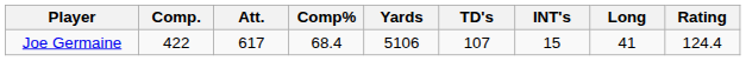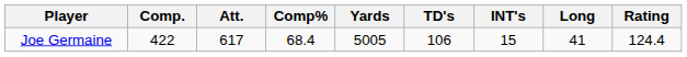Joe Germaine | Yards: 5106 -> 5005
Joe Germaine | TD's: 107 -> 106
